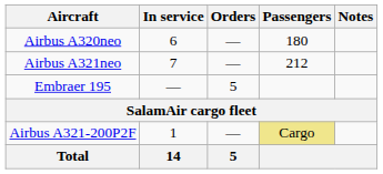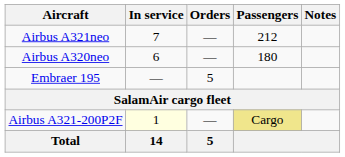rows swapped: Airbus A320neo <-> Airbus A321neo
Airbus A321-200P2F | In service: no background -> lightyellow background
